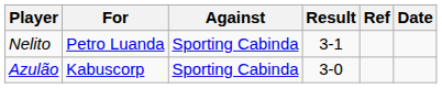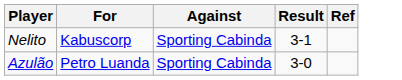- column: Date
Nelito | For: Petro Luanda -> Kabuscorp
Azulão | For: Kabuscorp -> Petro Luanda
